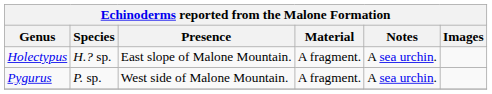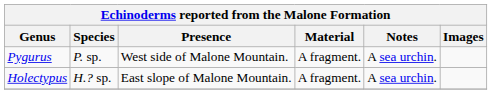rows swapped: Holectypus <-> Pygurus
